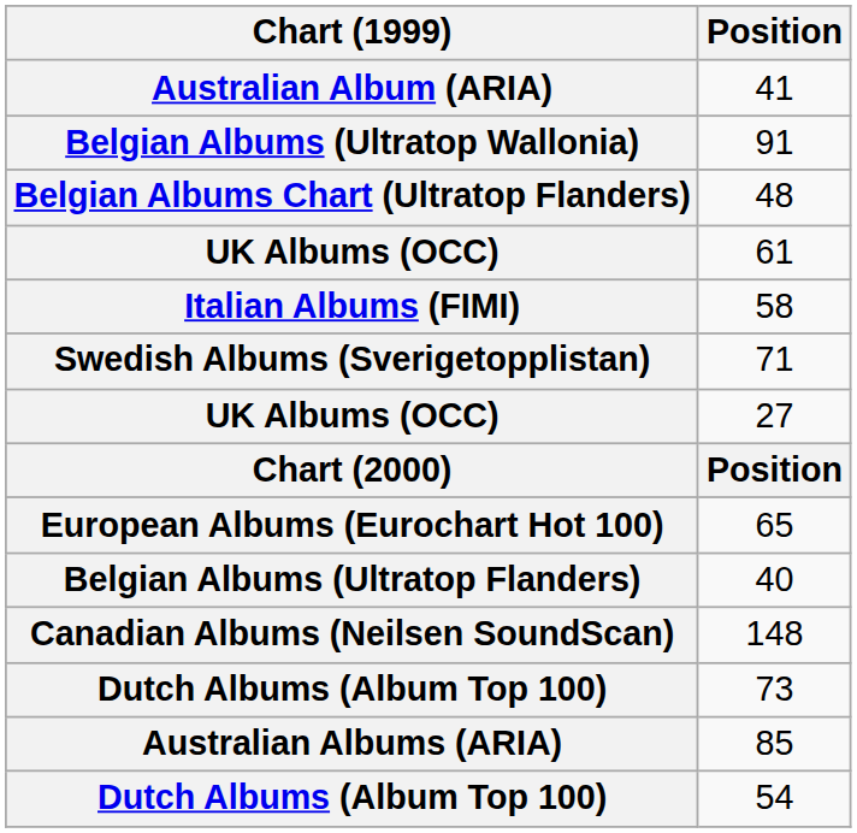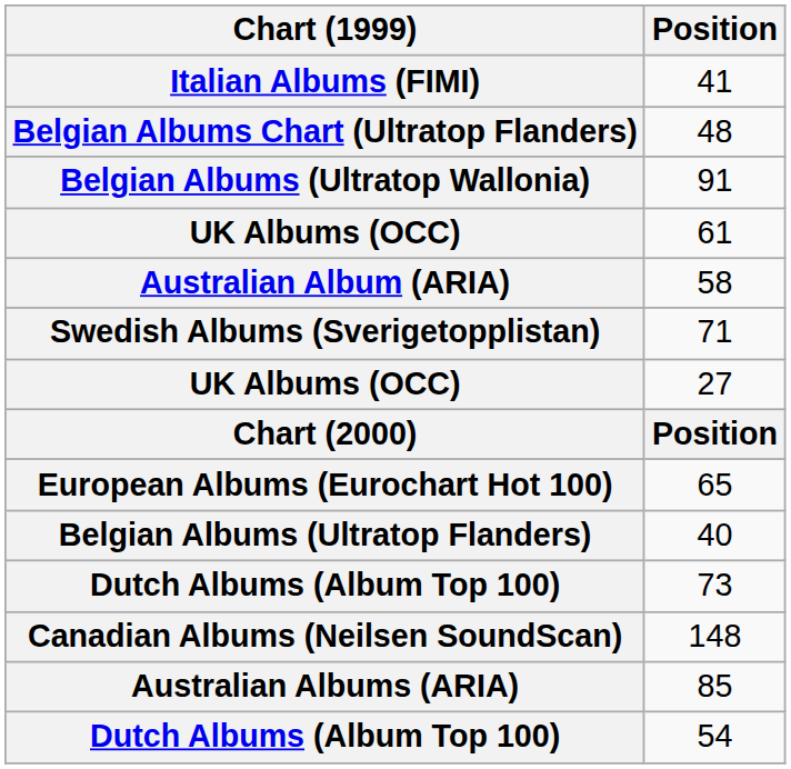41 | Chart (1999): Australian Album (ARIA) -> Italian Albums (FIMI)
rows swapped: 48 <-> 91
58 | Chart (1999): Italian Albums (FIMI) -> Australian Album (ARIA)
rows swapped: 148 <-> 73
